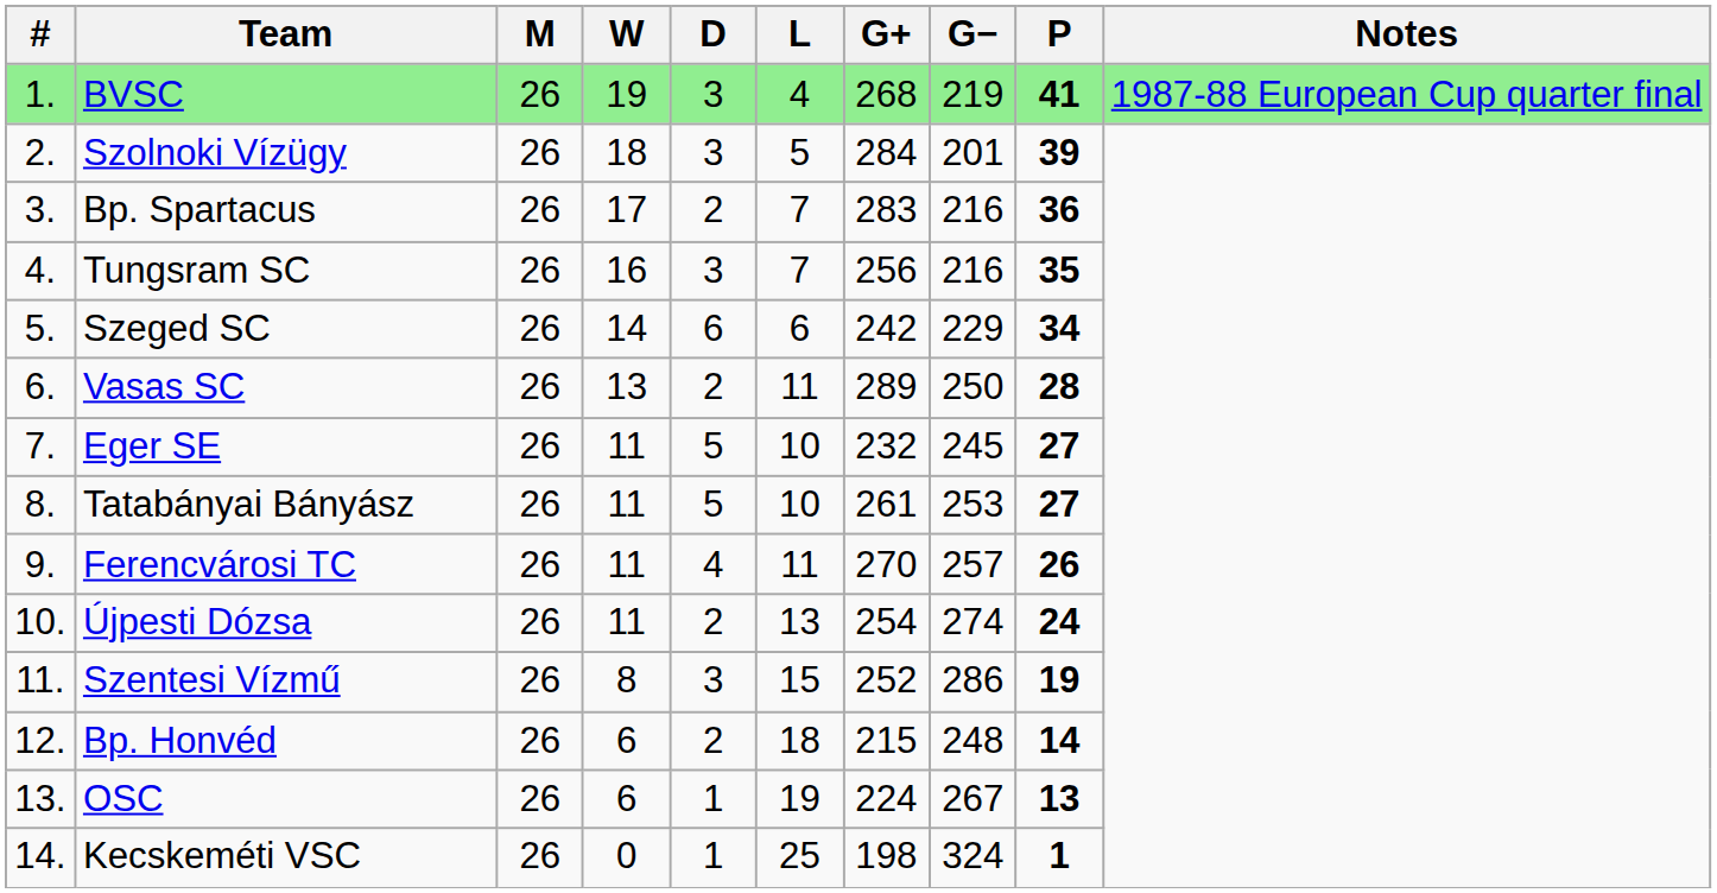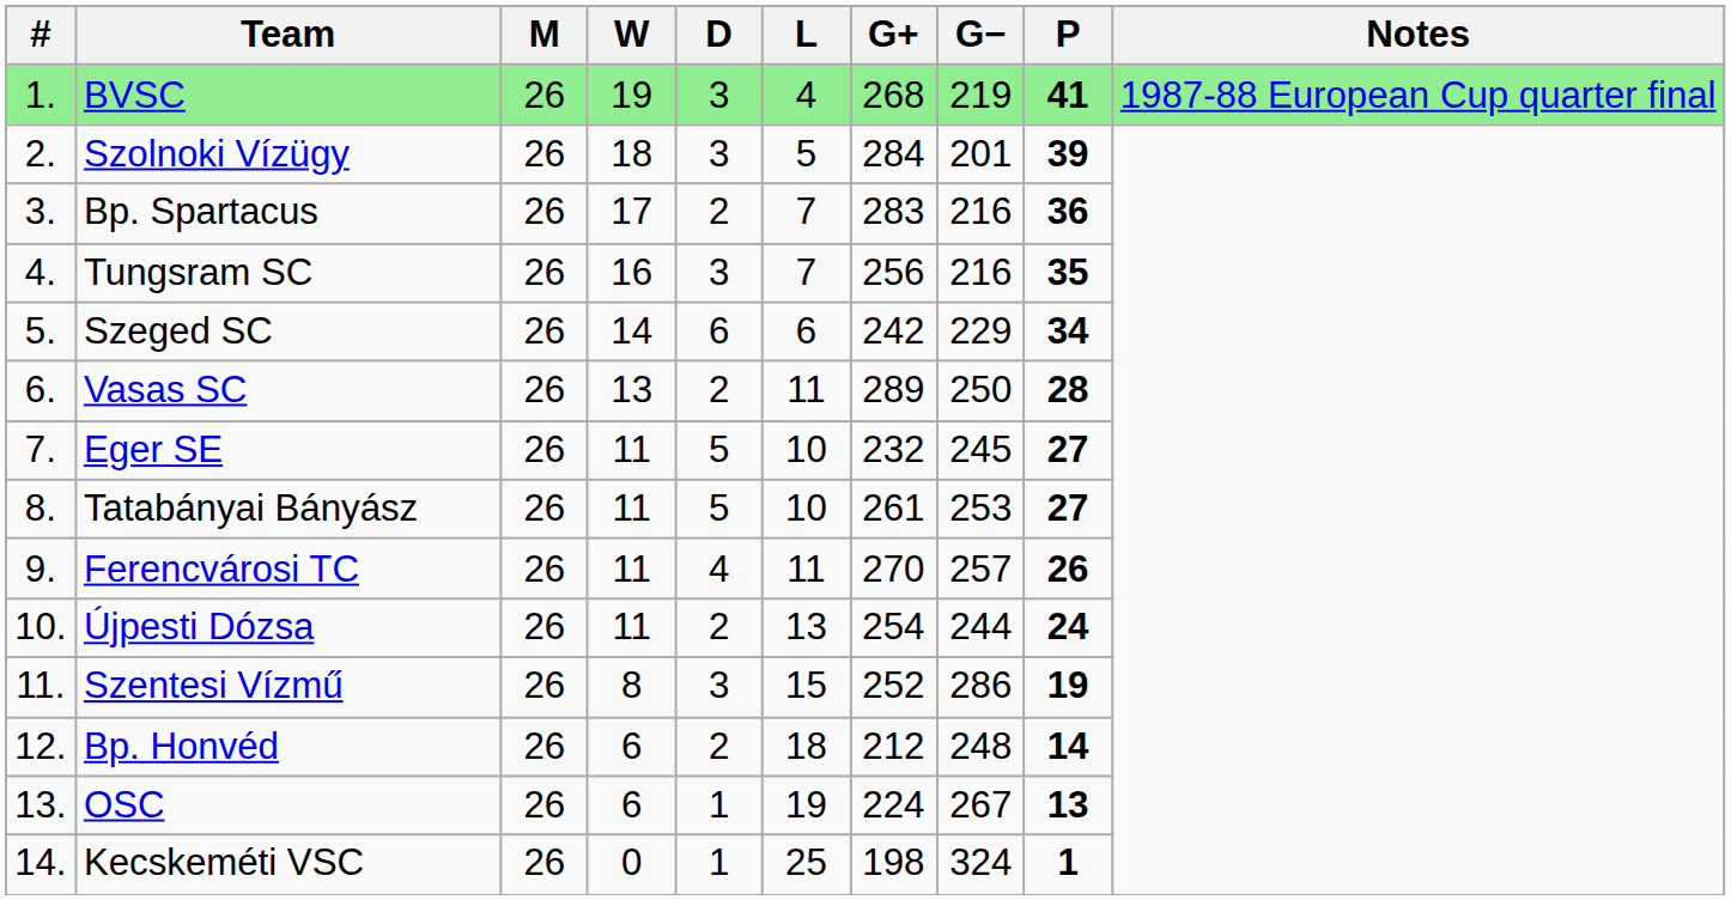Újpesti Dózsa | G−: 274 -> 244
Bp. Honvéd | G+: 215 -> 212
